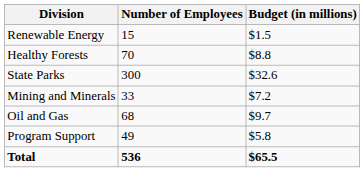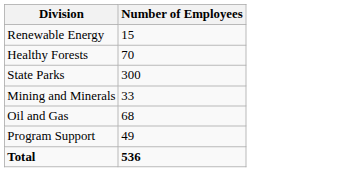- column: Budget (in millions) | $1.5 | $8.8 | $32.6 | $7.2 | $9.7 | $5.8 | $65.5
